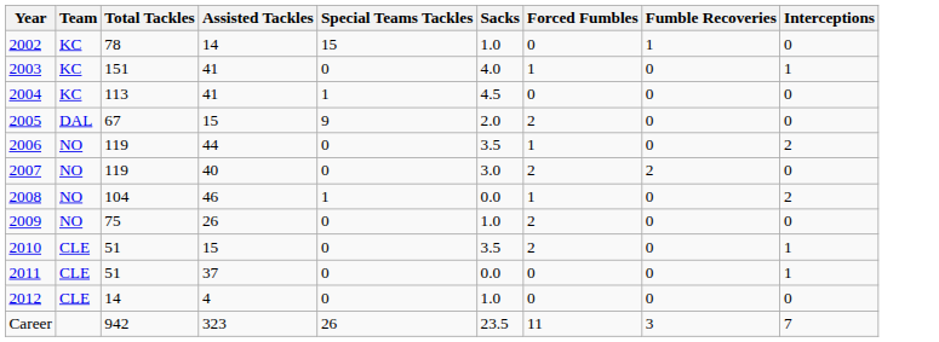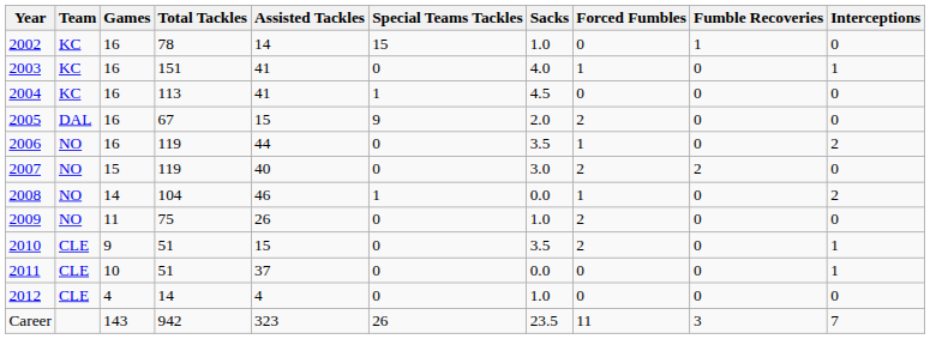+ column: Games | 16 | 16 | 16 | 16 | 16 | 15 | 14 | 11 | 9 | 10 | 4 | 143
